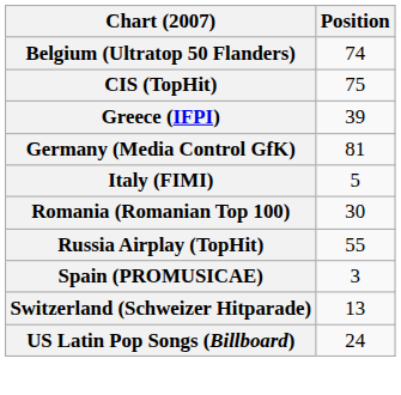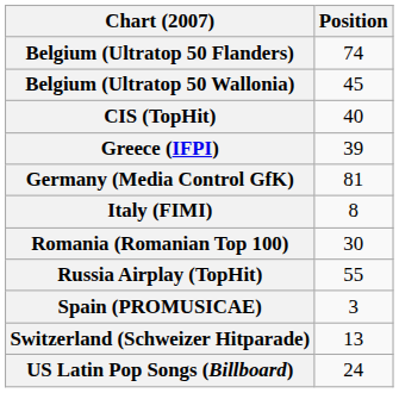+ row: Belgium (Ultratop 50 Wallonia) | 45
CIS (TopHit) | Position: 75 -> 40
Italy (FIMI) | Position: 5 -> 8
